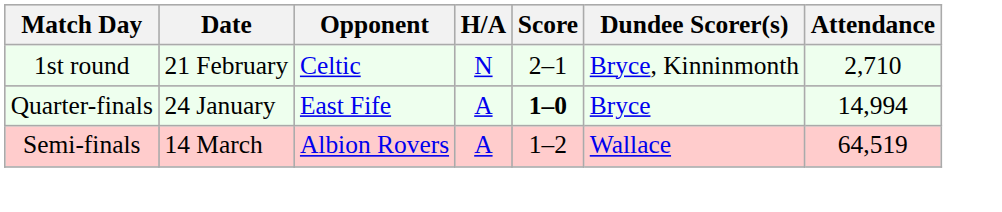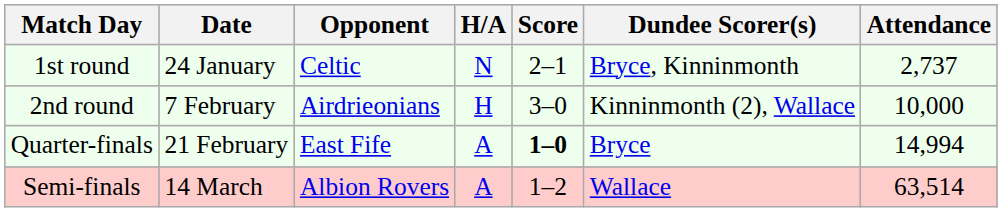1st round | Date: 21 February -> 24 January
1st round | Attendance: 2,710 -> 2,737
+ row: 2nd round | 7 February | Airdrieonians | H | 3–0 | Kinninmonth (2), Wallace | 10,000
Quarter-finals | Date: 24 January -> 21 February
Semi-finals | Attendance: 64,519 -> 63,514
